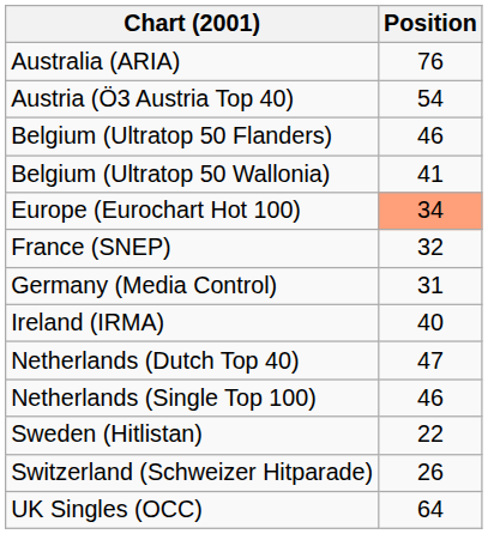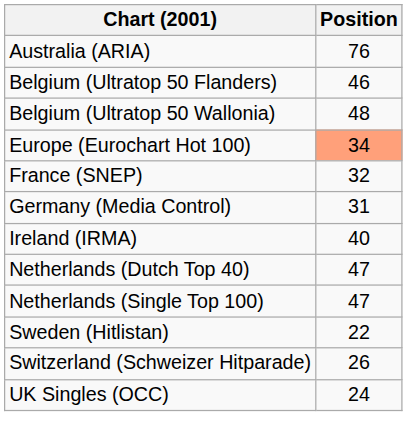- row: Austria (Ö3 Austria Top 40) | 54
Belgium (Ultratop 50 Wallonia) | Position: 41 -> 48
Netherlands (Single Top 100) | Position: 46 -> 47
UK Singles (OCC) | Position: 64 -> 24
